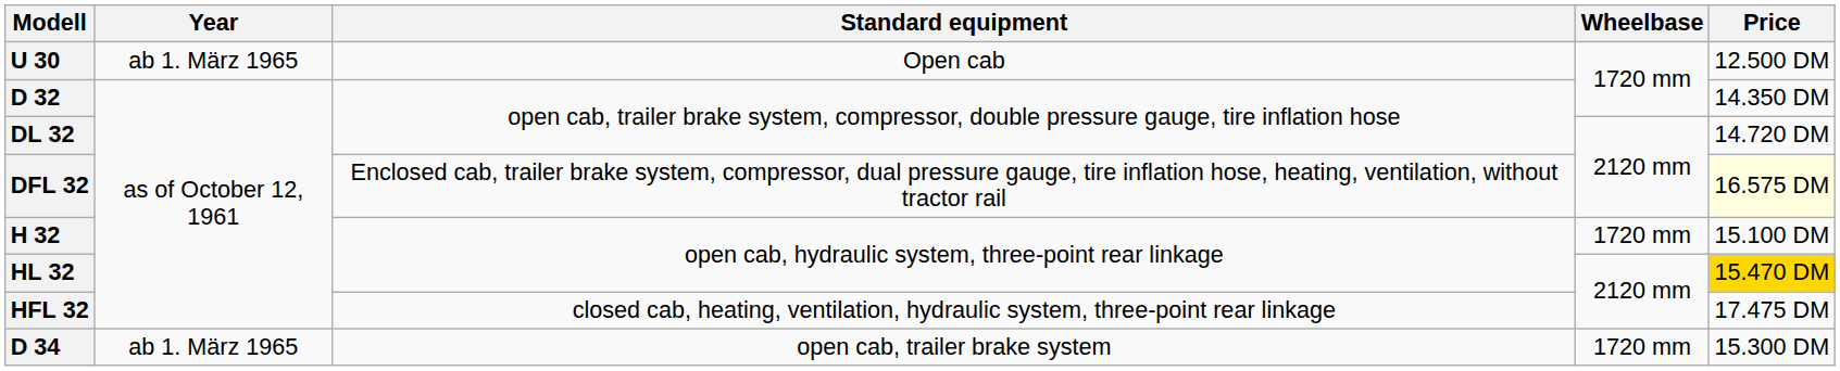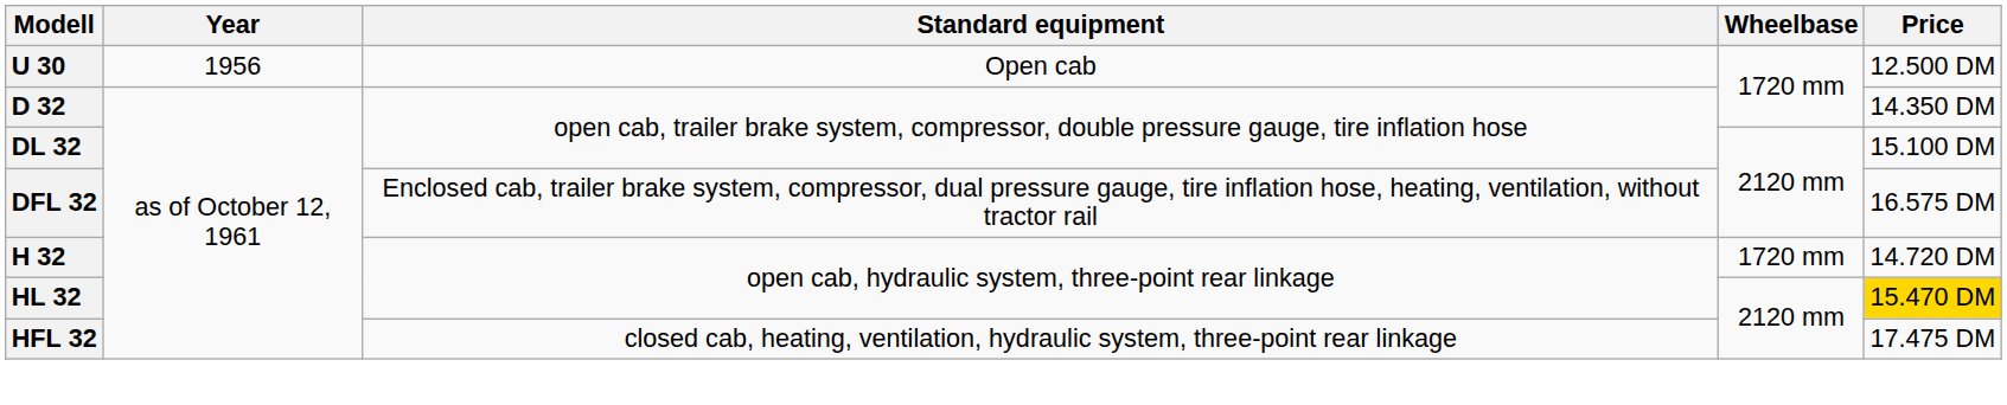U 30 | Year: ab 1. März 1965 -> 1956
DL 32 | Price: 14.720 DM -> 15.100 DM
DFL 32 | Price: lightyellow background -> no background
H 32 | Price: 15.100 DM -> 14.720 DM
- row: D 34 | ab 1. März 1965 | open cab, trailer brake system | 1720 mm | 15.300 DM
